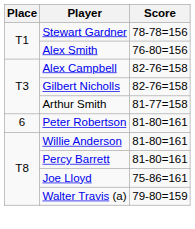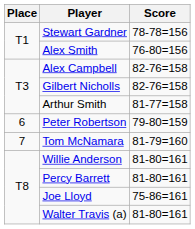Peter Robertson | Score: 81-80=161 -> 79-80=159
+ row: 7 | Tom McNamara | 81-79=160
Walter Travis (a) | Score: 79-80=159 -> 81-80=161
